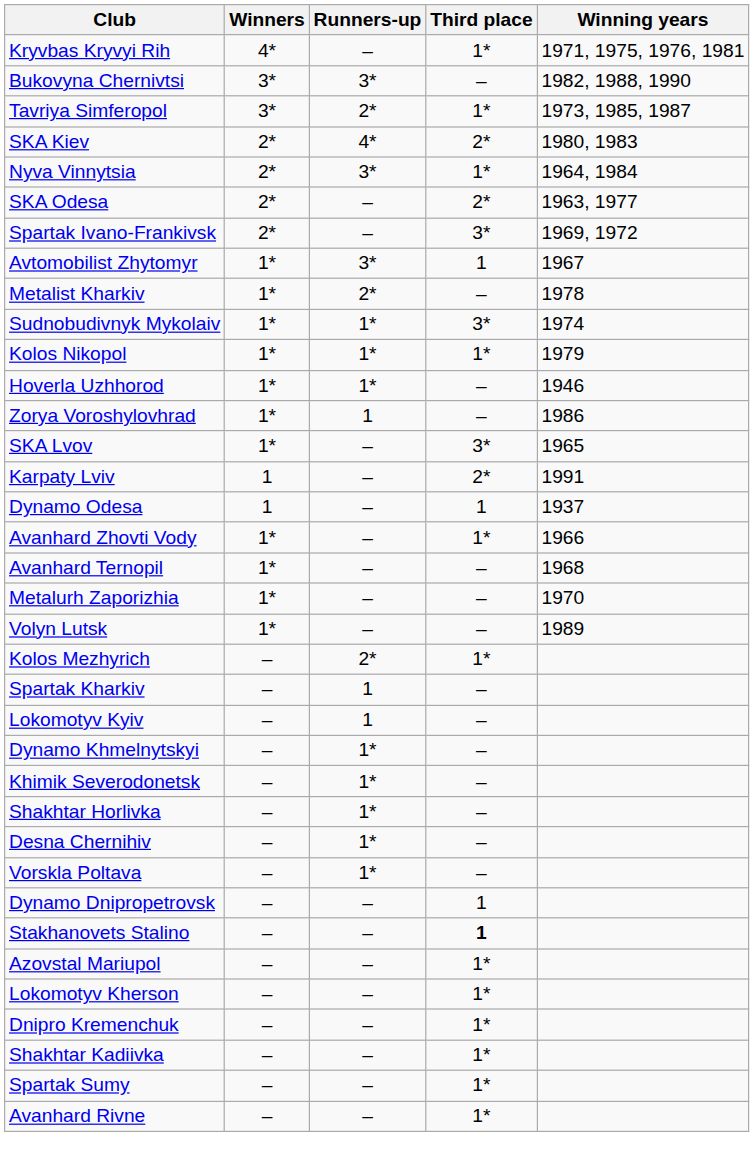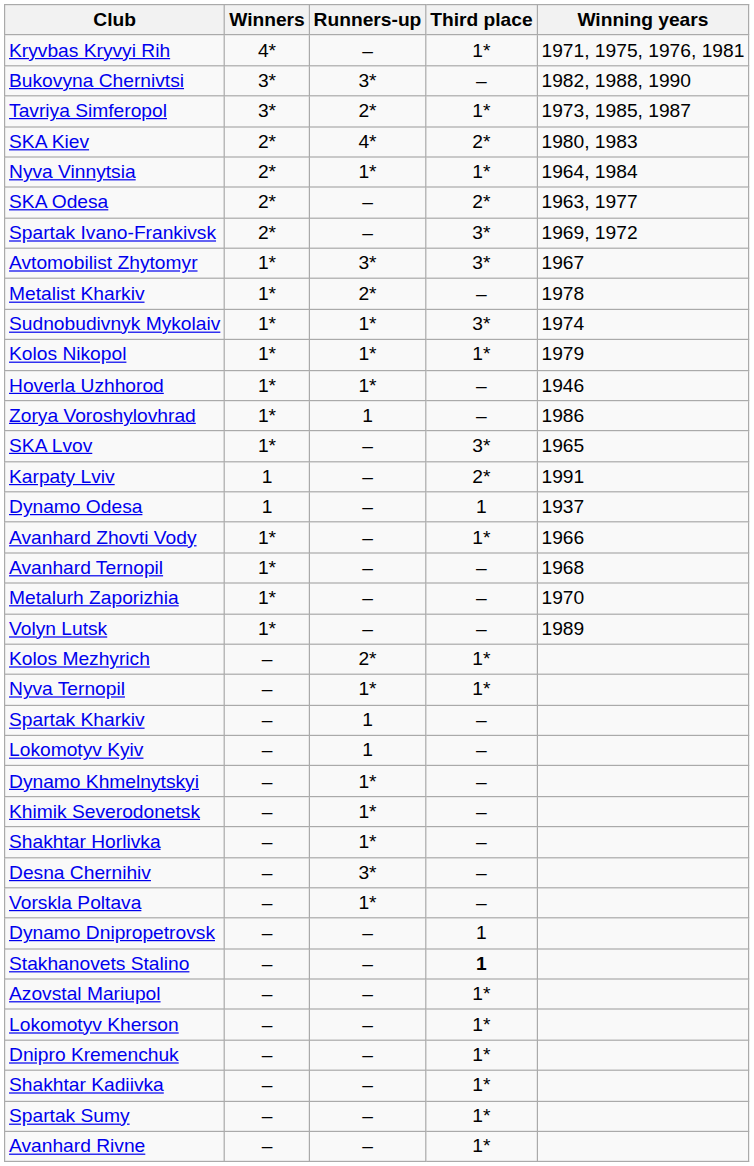Nyva Vinnytsia | Runners-up: 3* -> 1*
Avtomobilist Zhytomyr | Third place: 1 -> 3*
+ row: Nyva Ternopil | – | 1* | 1*
Desna Chernihiv | Runners-up: 1* -> 3*
